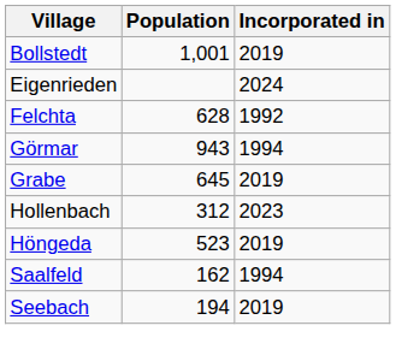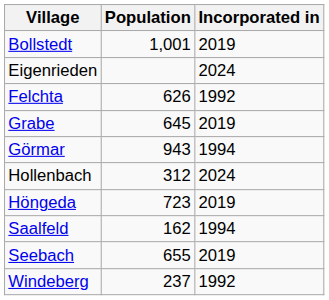Felchta | Population: 628 -> 626
rows swapped: Görmar <-> Grabe
Hollenbach | Incorporated in: 2023 -> 2024
Höngeda | Population: 523 -> 723
Seebach | Population: 194 -> 655
+ row: Windeberg | 237 | 1992
